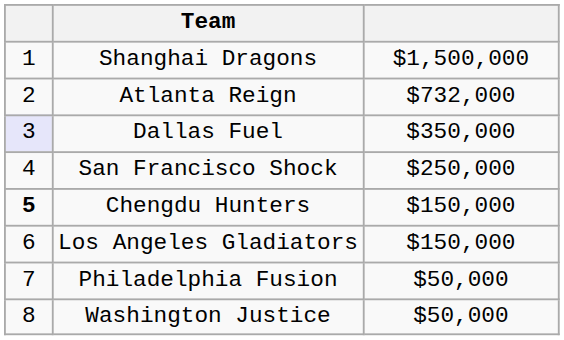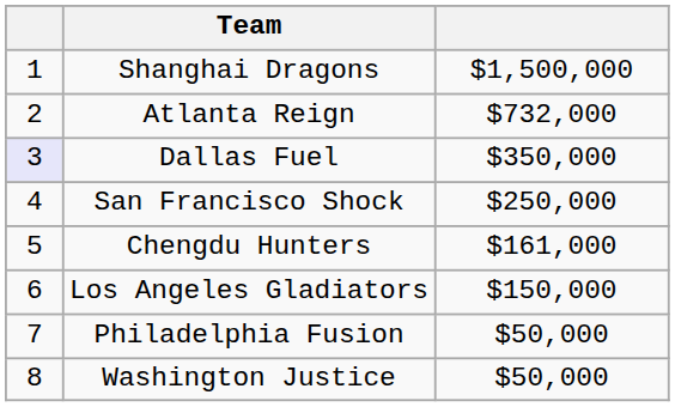Chengdu Hunters | column 1: bold -> normal
Chengdu Hunters | column 3: $150,000 -> $161,000
